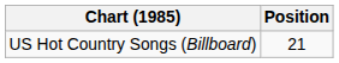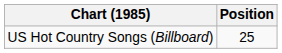US Hot Country Songs (Billboard) | Position: 21 -> 25
